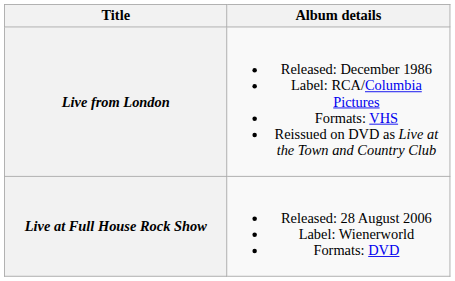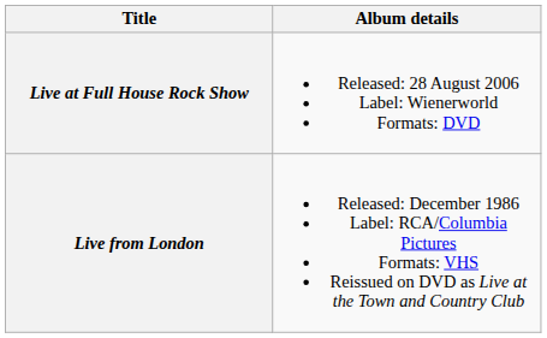rows swapped: Live from London <-> Live at Full House Rock Show
